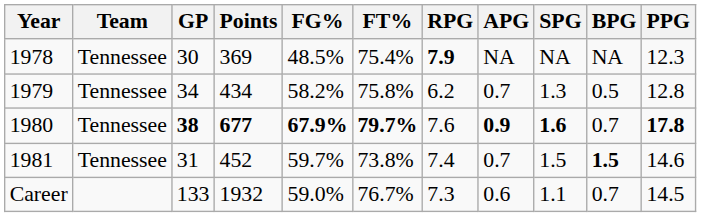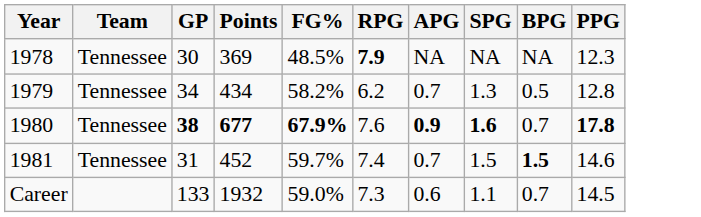- column: FT% | 75.4% | 75.8% | 79.7% | 73.8% | 76.7%
